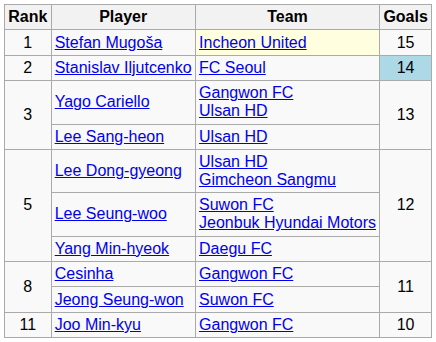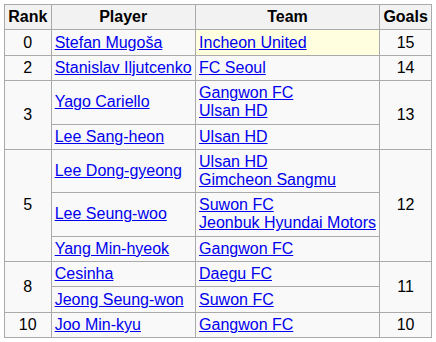Stefan Mugoša | Rank: 1 -> 0
Stanislav Iljutcenko | Goals: lightblue background -> no background
Yang Min-hyeok | Team: Daegu FC -> Gangwon FC
Cesinha | Team: Gangwon FC -> Daegu FC
Joo Min-kyu | Rank: 11 -> 10
